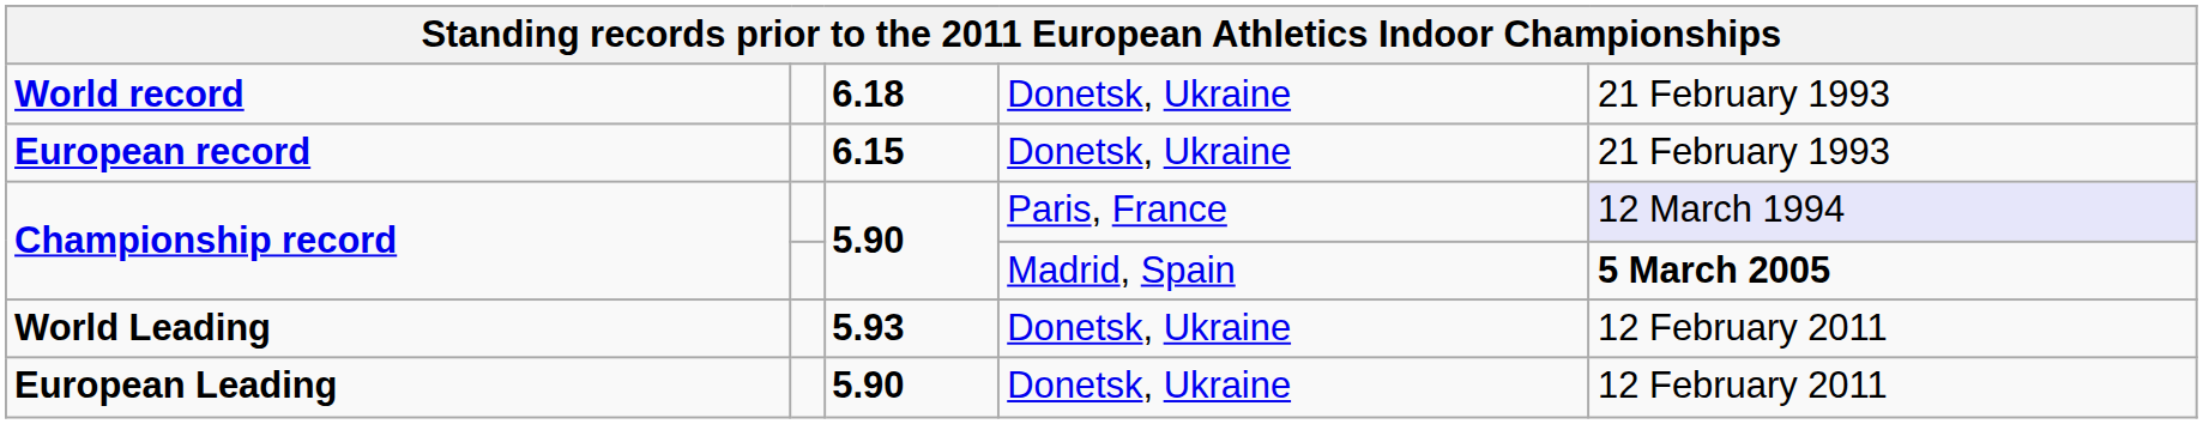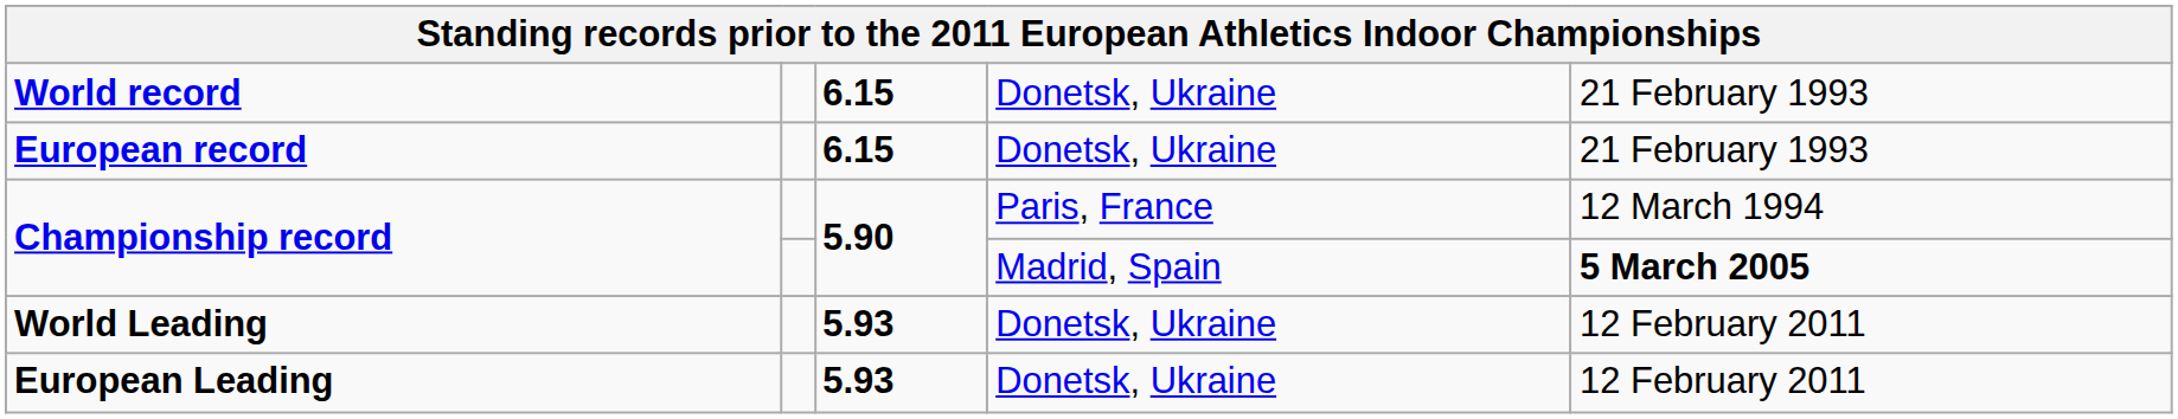World record | column 3: 6.18 -> 6.15
Championship record / Paris, France | column 5: lavender background -> no background
European Leading | column 3: 5.90 -> 5.93
